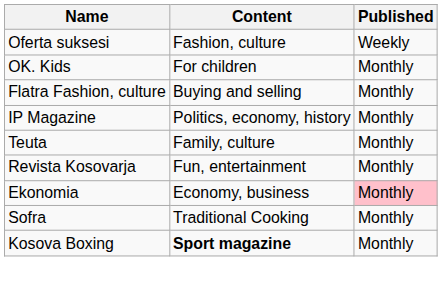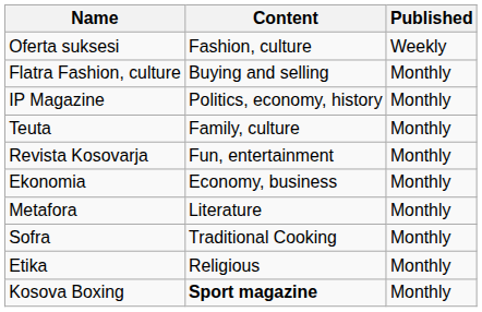- row: OK. Kids | For children | Monthly
Ekonomia | Published: pink background -> no background
+ row: Metafora | Literature | Monthly
+ row: Etika | Religious | Monthly
